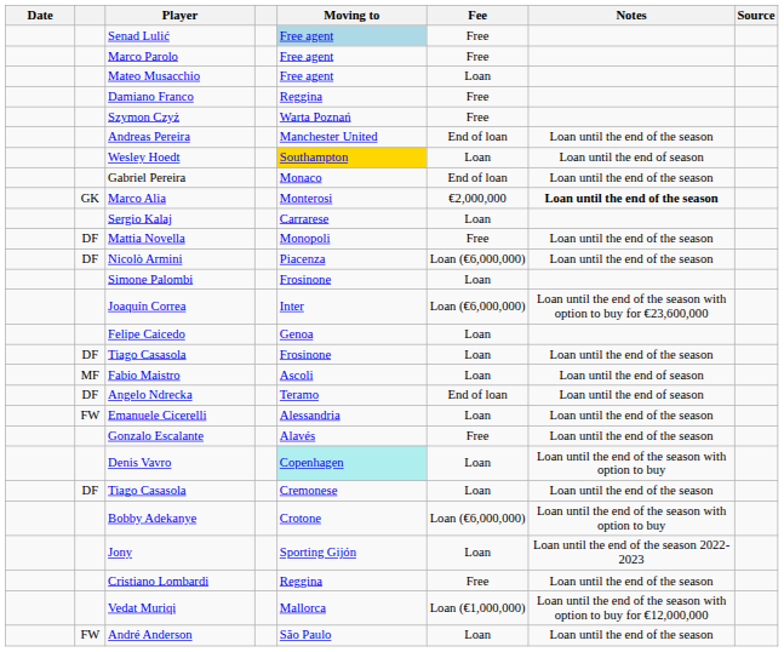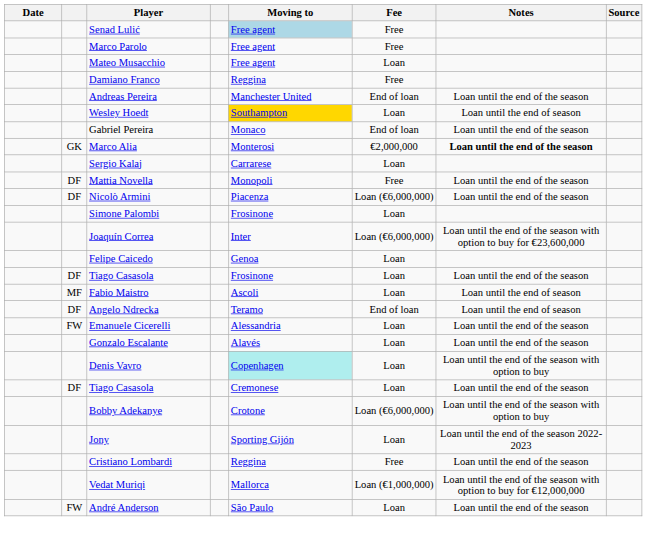- row: Szymon Czyż | Warta Poznań | Free
Gonzalo Escalante | Fee: Free -> Loan
